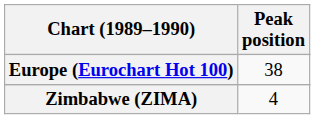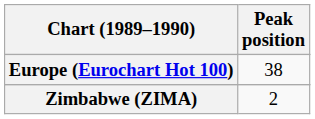Zimbabwe (ZIMA) | Peak position: 4 -> 2
